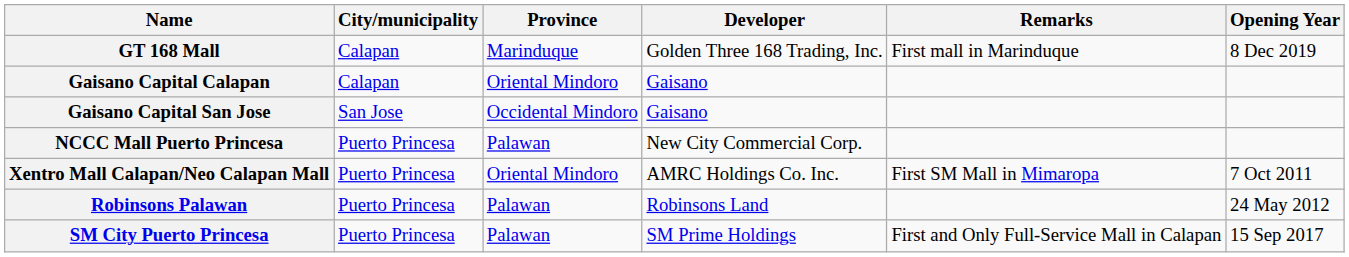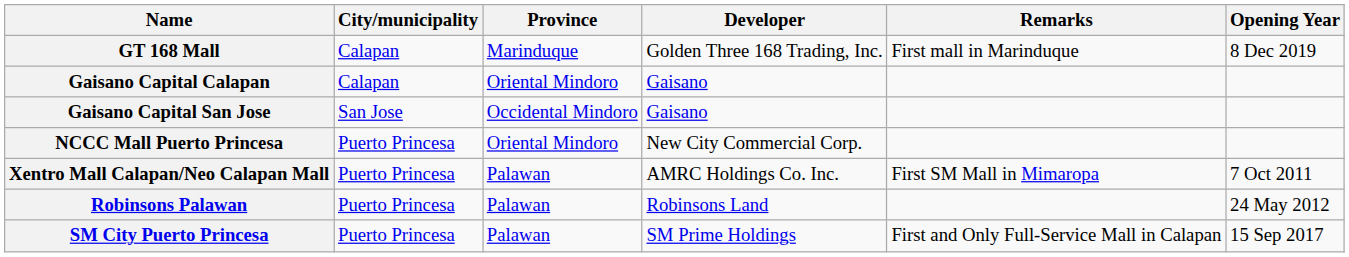NCCC Mall Puerto Princesa | Province: Palawan -> Oriental Mindoro
Xentro Mall Calapan/Neo Calapan Mall | Province: Oriental Mindoro -> Palawan
